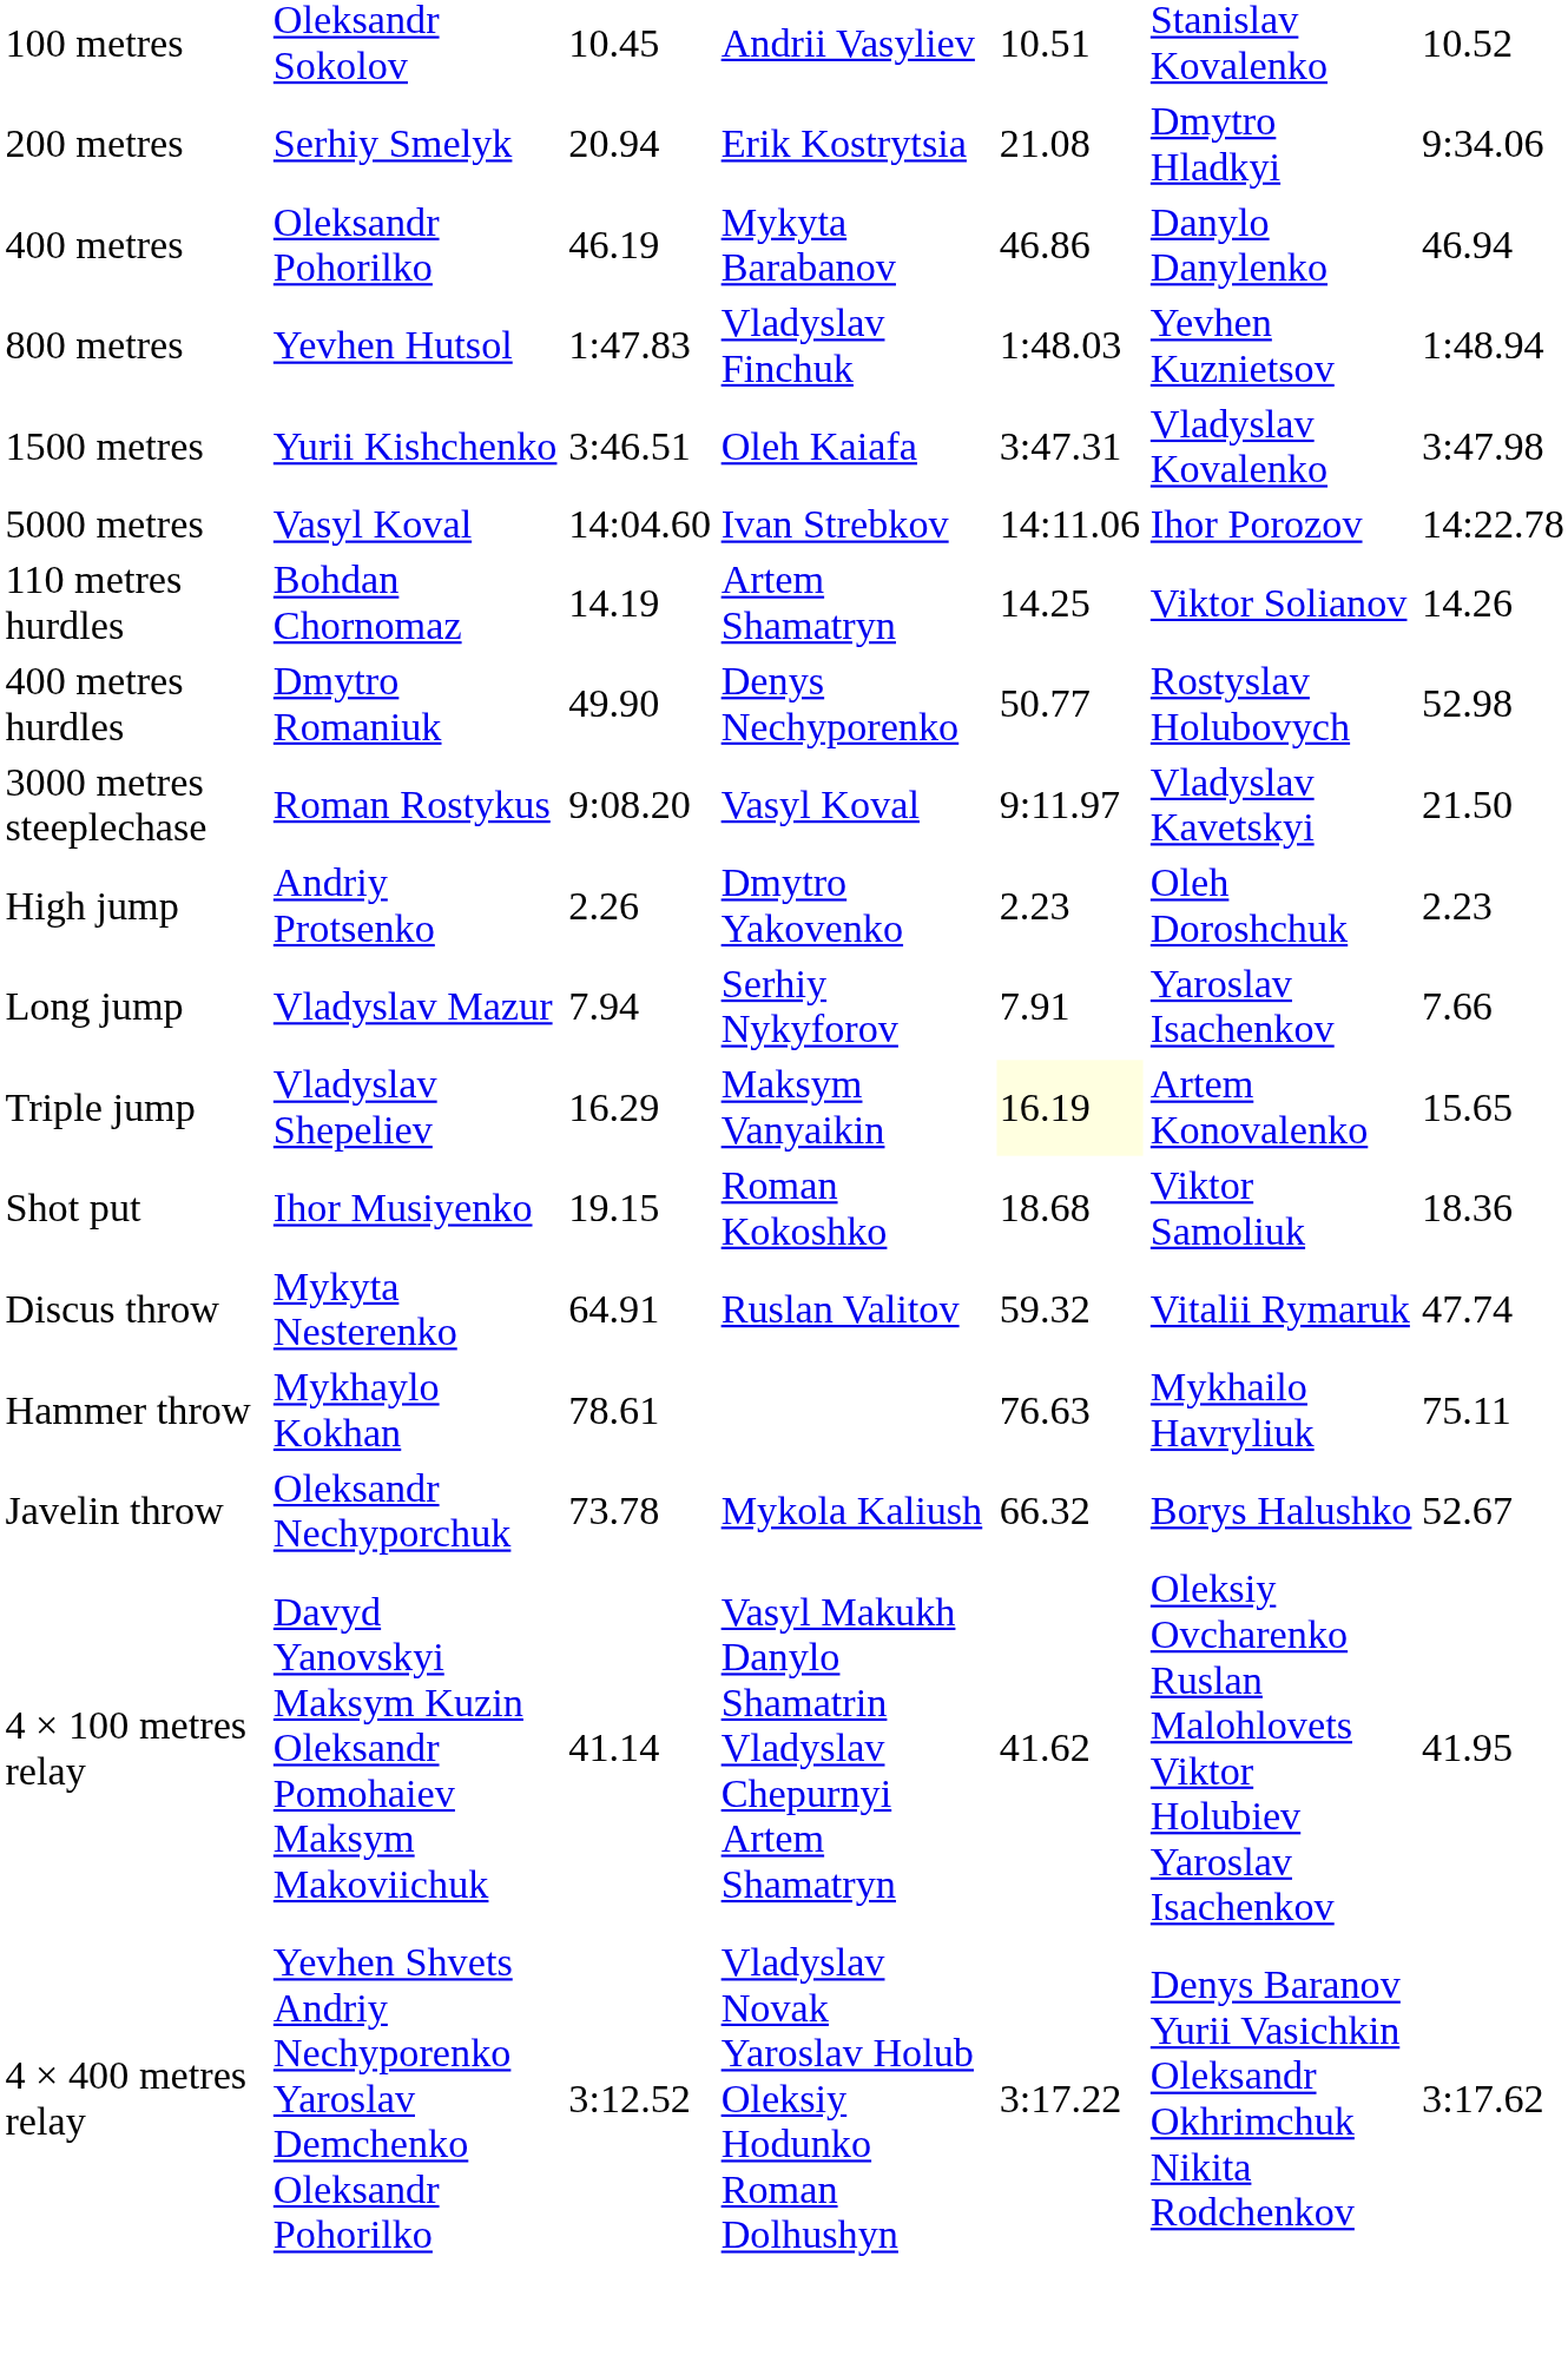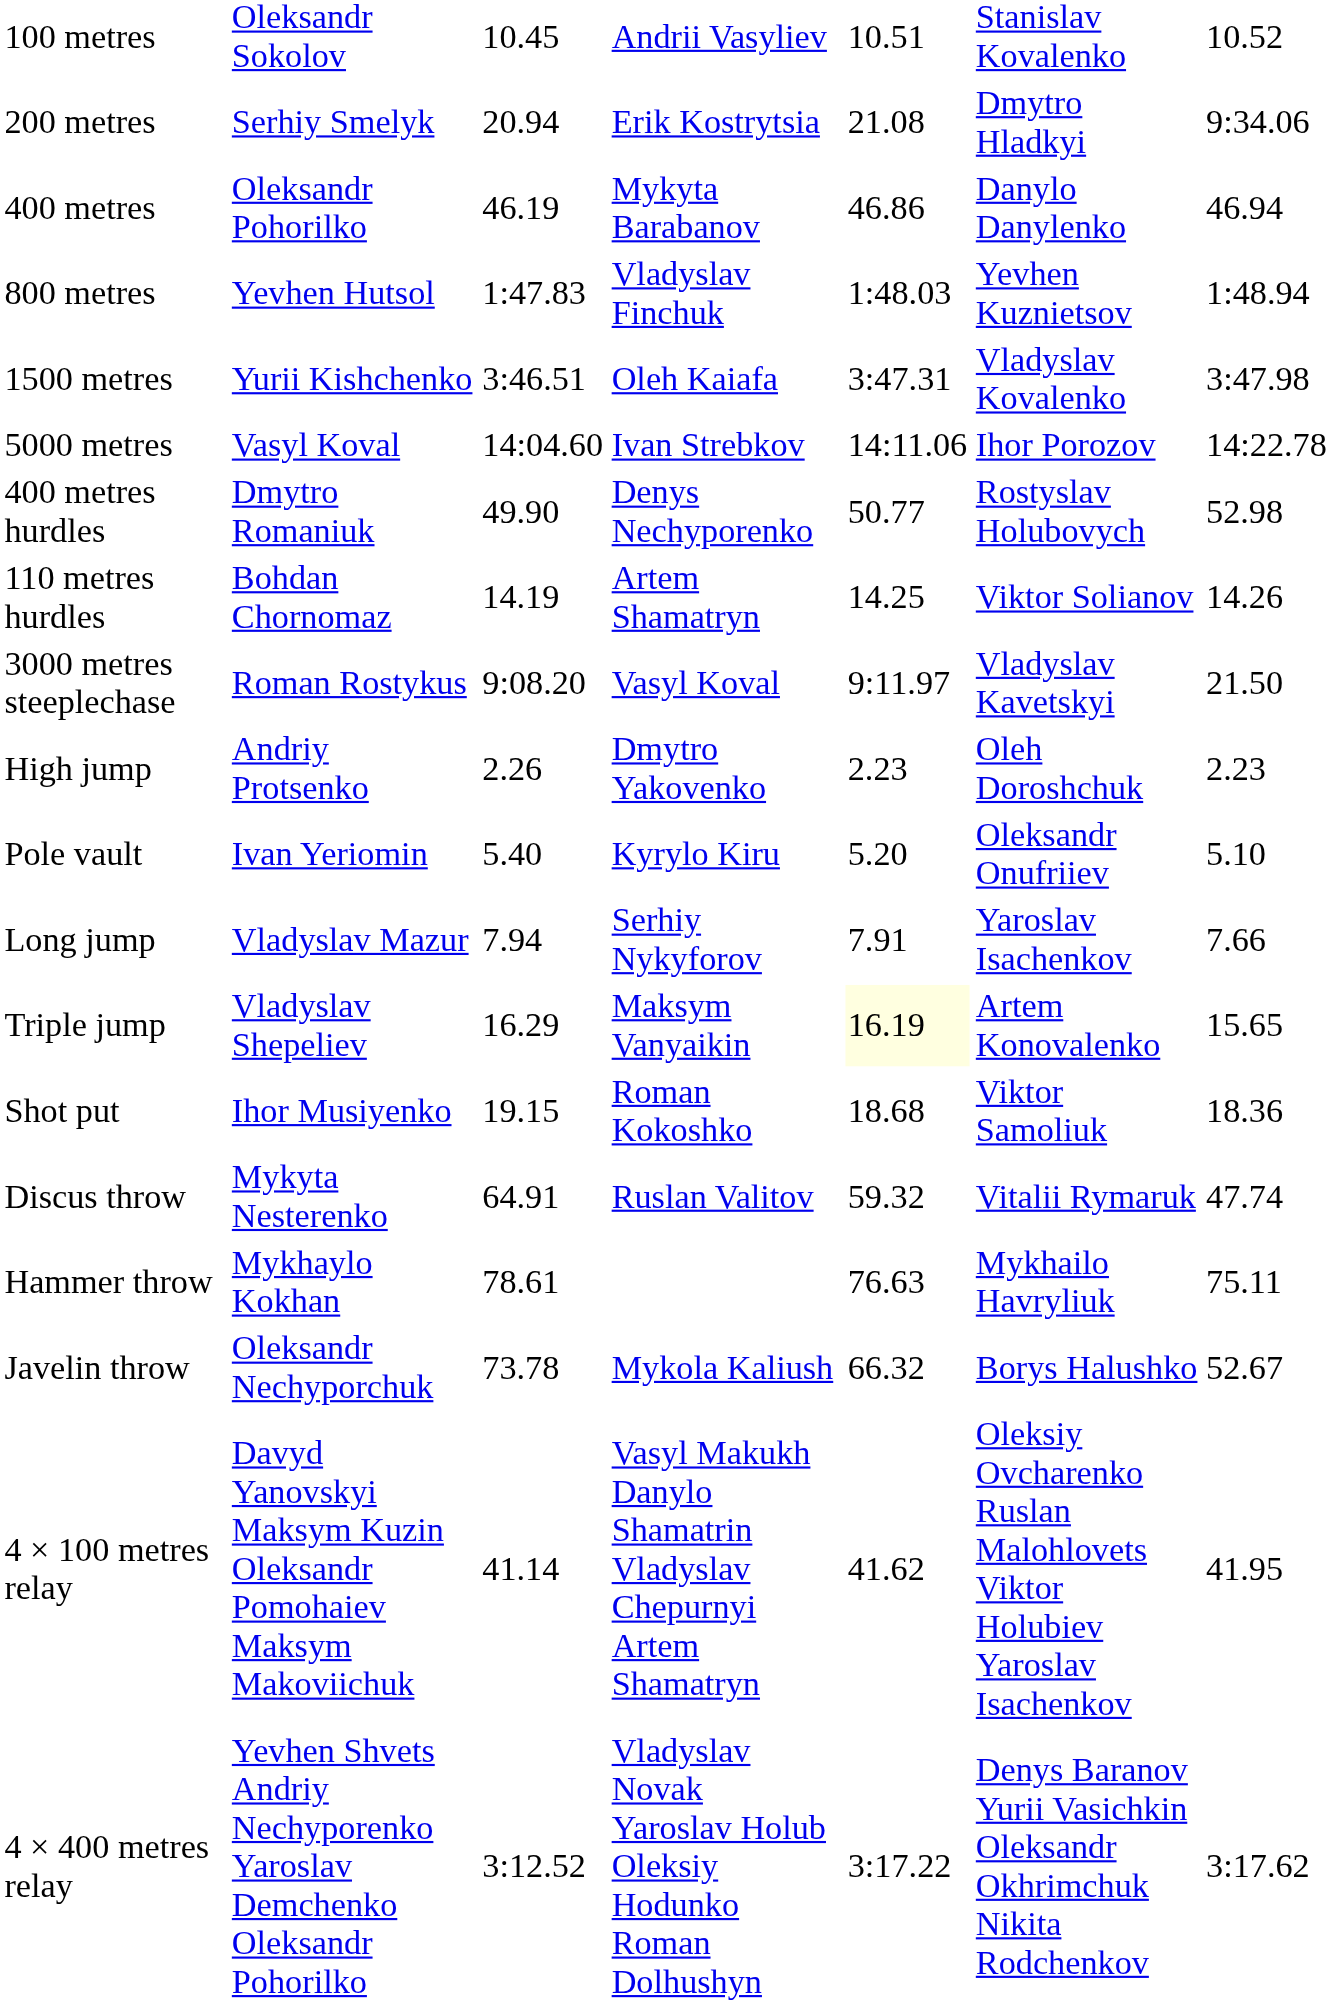rows swapped: 110 metres hurdles <-> 400 metres hurdles
+ row: Pole vault | Ivan Yeriomin | 5.40 | Kyrylo Kiru | 5.20 | Oleksandr Onufriiev | 5.10
